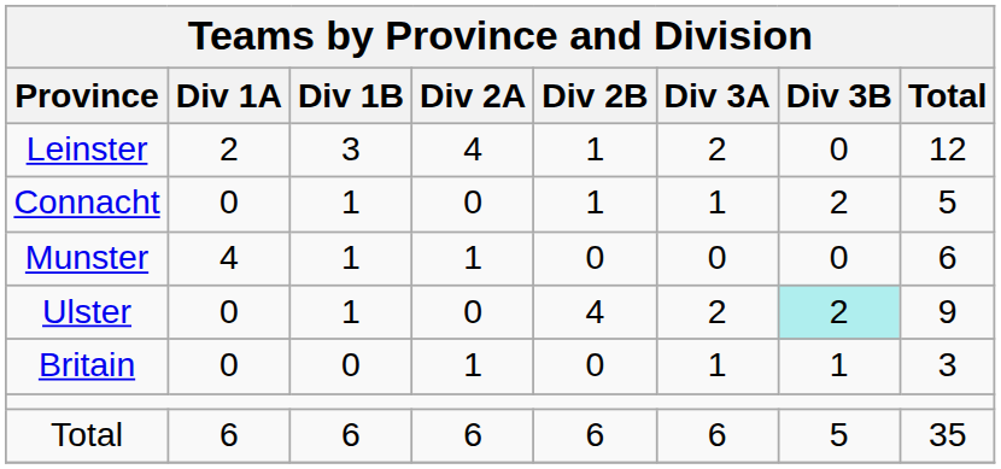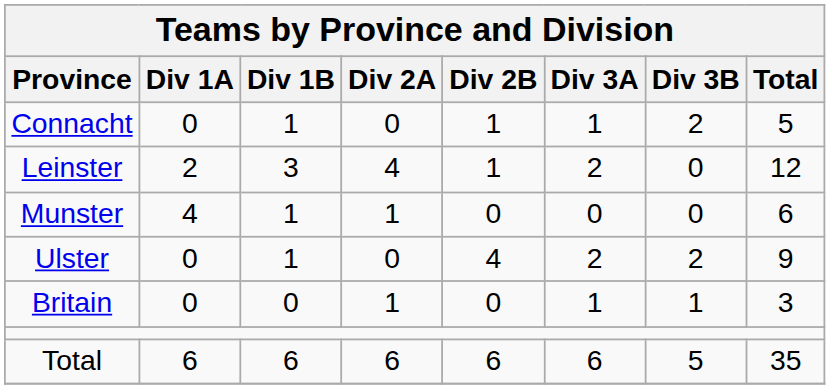rows swapped: Connacht <-> Leinster
Ulster | Div 3B: paleturquoise background -> no background
